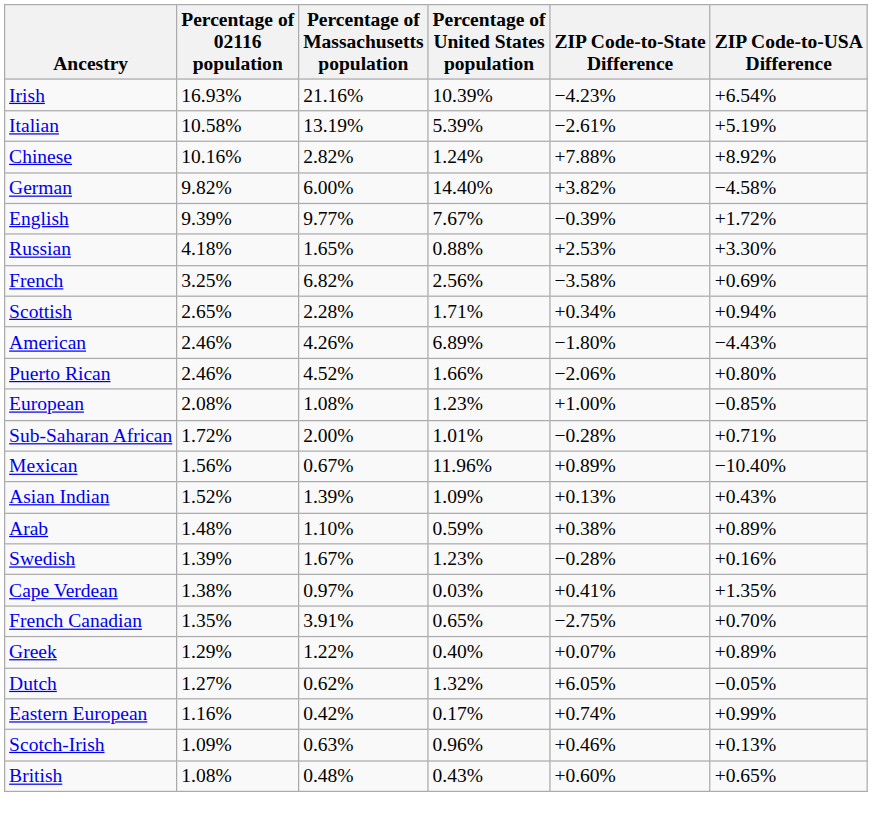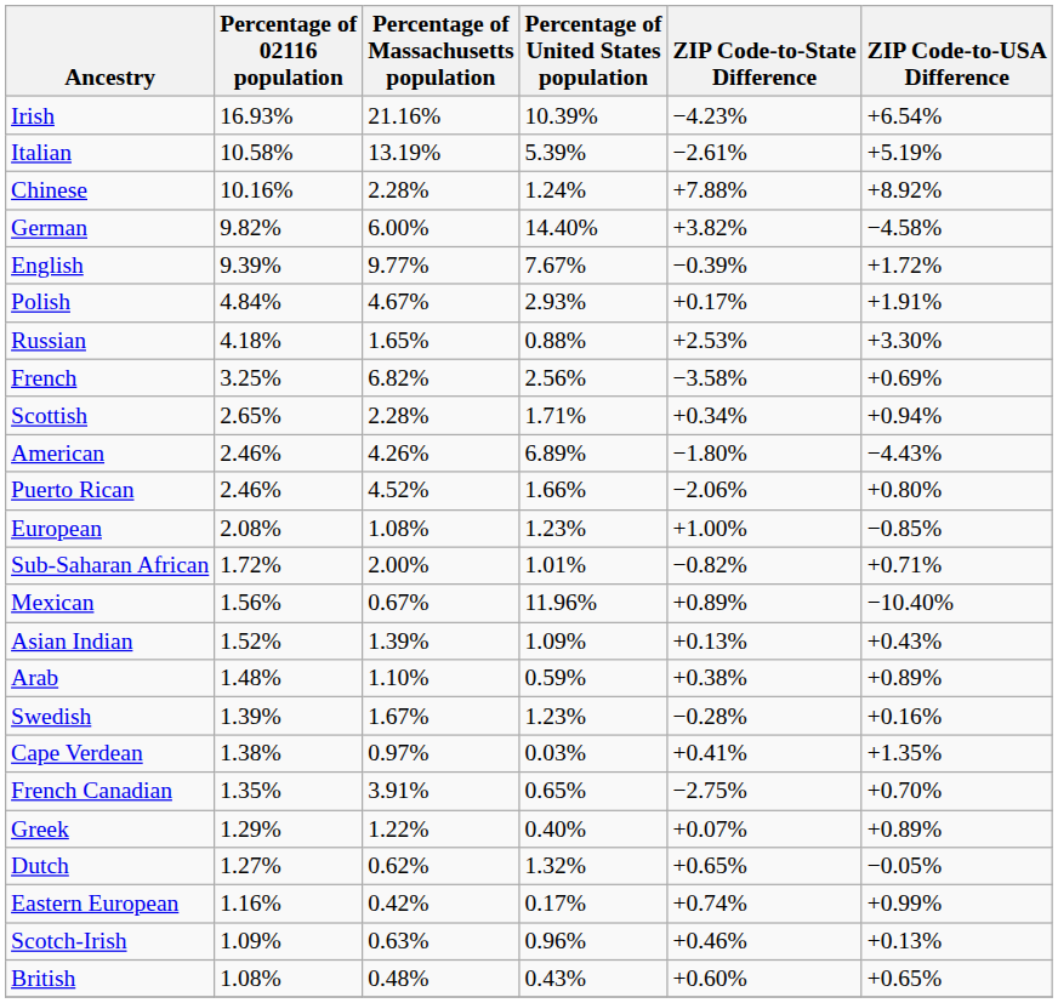Chinese | Percentage of Massachusetts population: 2.82% -> 2.28%
+ row: Polish | 4.84% | 4.67% | 2.93% | +0.17% | +1.91%
Sub-Saharan African | ZIP Code-to-State Difference: −0.28% -> −0.82%
Dutch | ZIP Code-to-State Difference: +6.05% -> +0.65%
